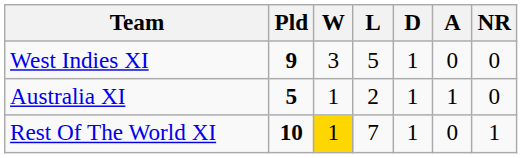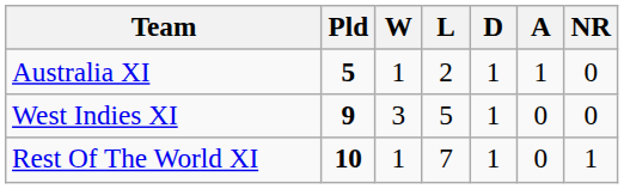rows swapped: Australia XI <-> West Indies XI
Rest Of The World XI | W: gold background -> no background
